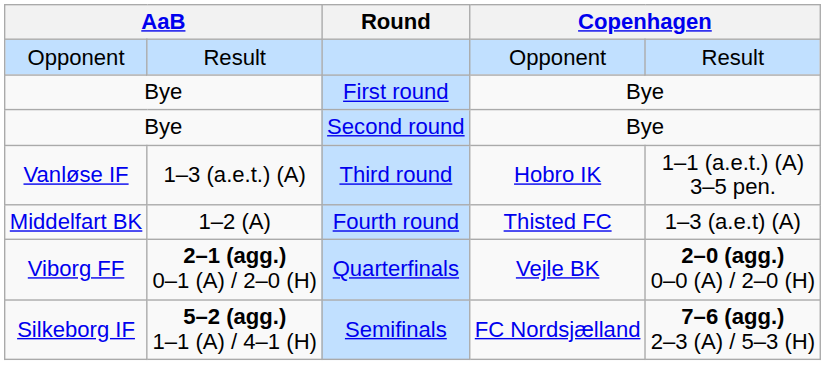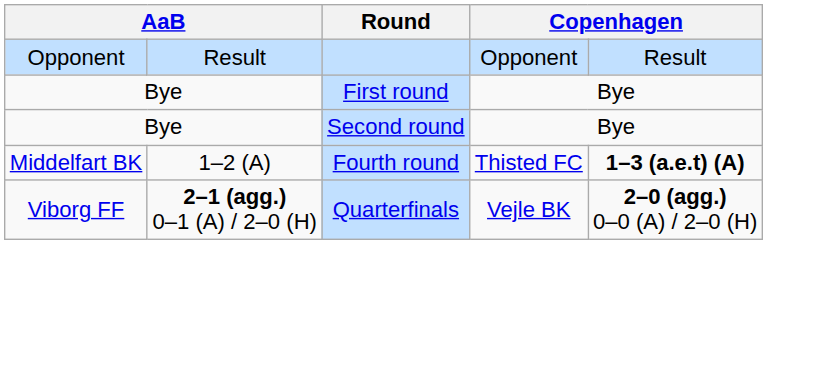- row: Vanløse IF | 1–3 (a.e.t.) (A) | Third round | Hobro IK | 1–1 (a.e.t.) (A) 3–5 pen.
Fourth round | column 5: normal -> bold
- row: Silkeborg IF | 5–2 (agg.) 1–1 (A) / 4–1 (H) | Semifinals | FC Nordsjælland | 7–6 (agg.) 2–3 (A) / 5–3 (H)
